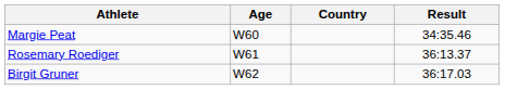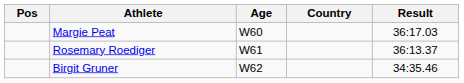+ column: Pos
Margie Peat | Result: 34:35.46 -> 36:17.03
Birgit Gruner | Result: 36:17.03 -> 34:35.46
